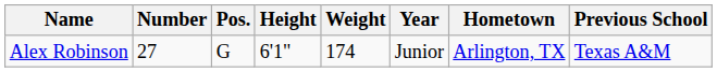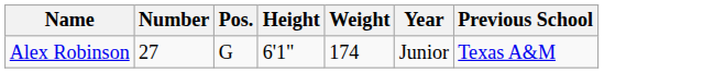- column: Hometown | Arlington, TX
